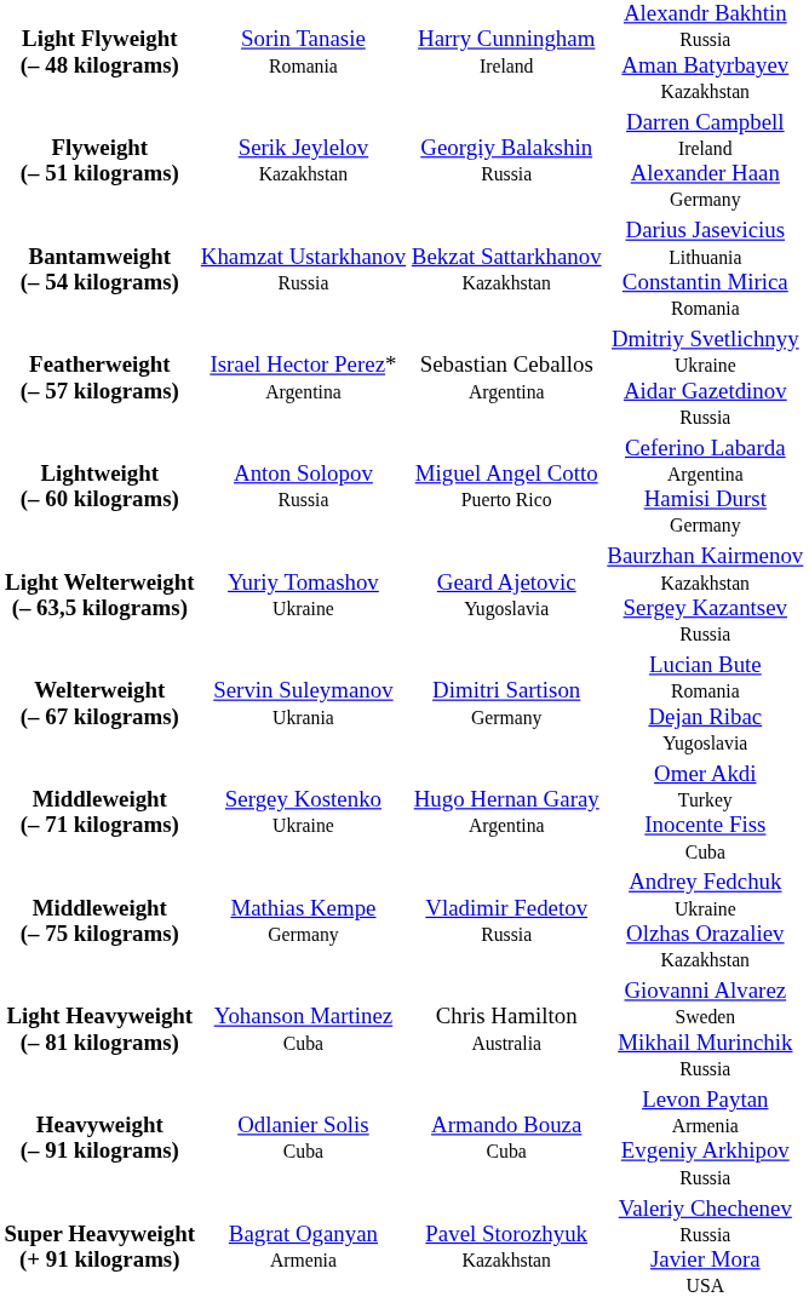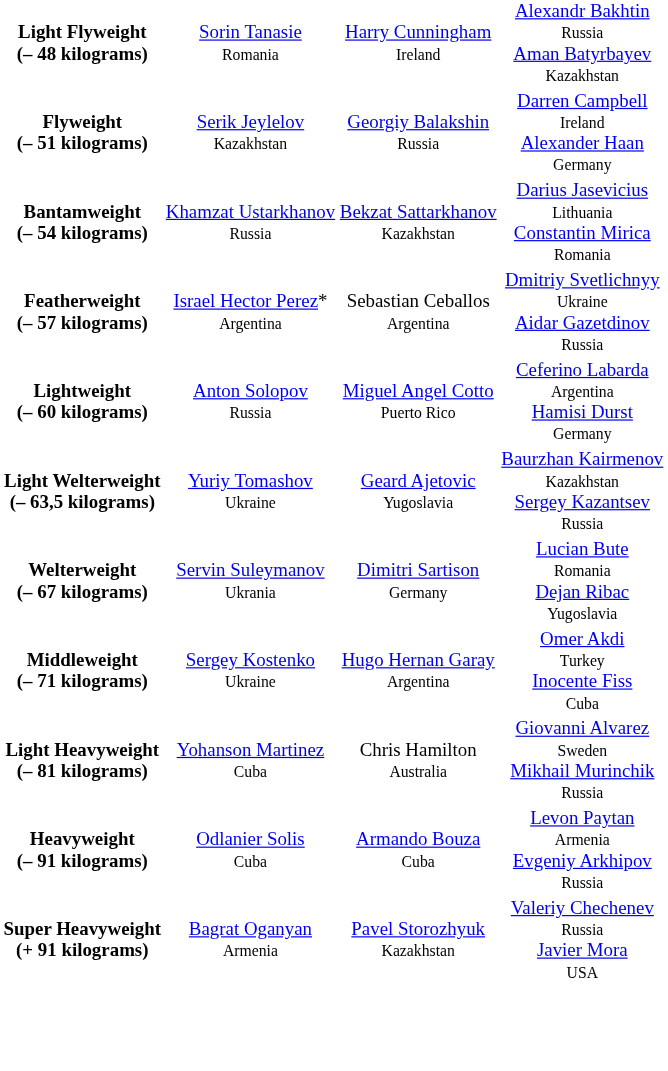- row: Middleweight (– 75 kilograms) | Mathias Kempe Germany | Vladimir Fedetov Russia | Andrey Fedchuk Ukraine Olzhas Orazaliev Kazakhstan
